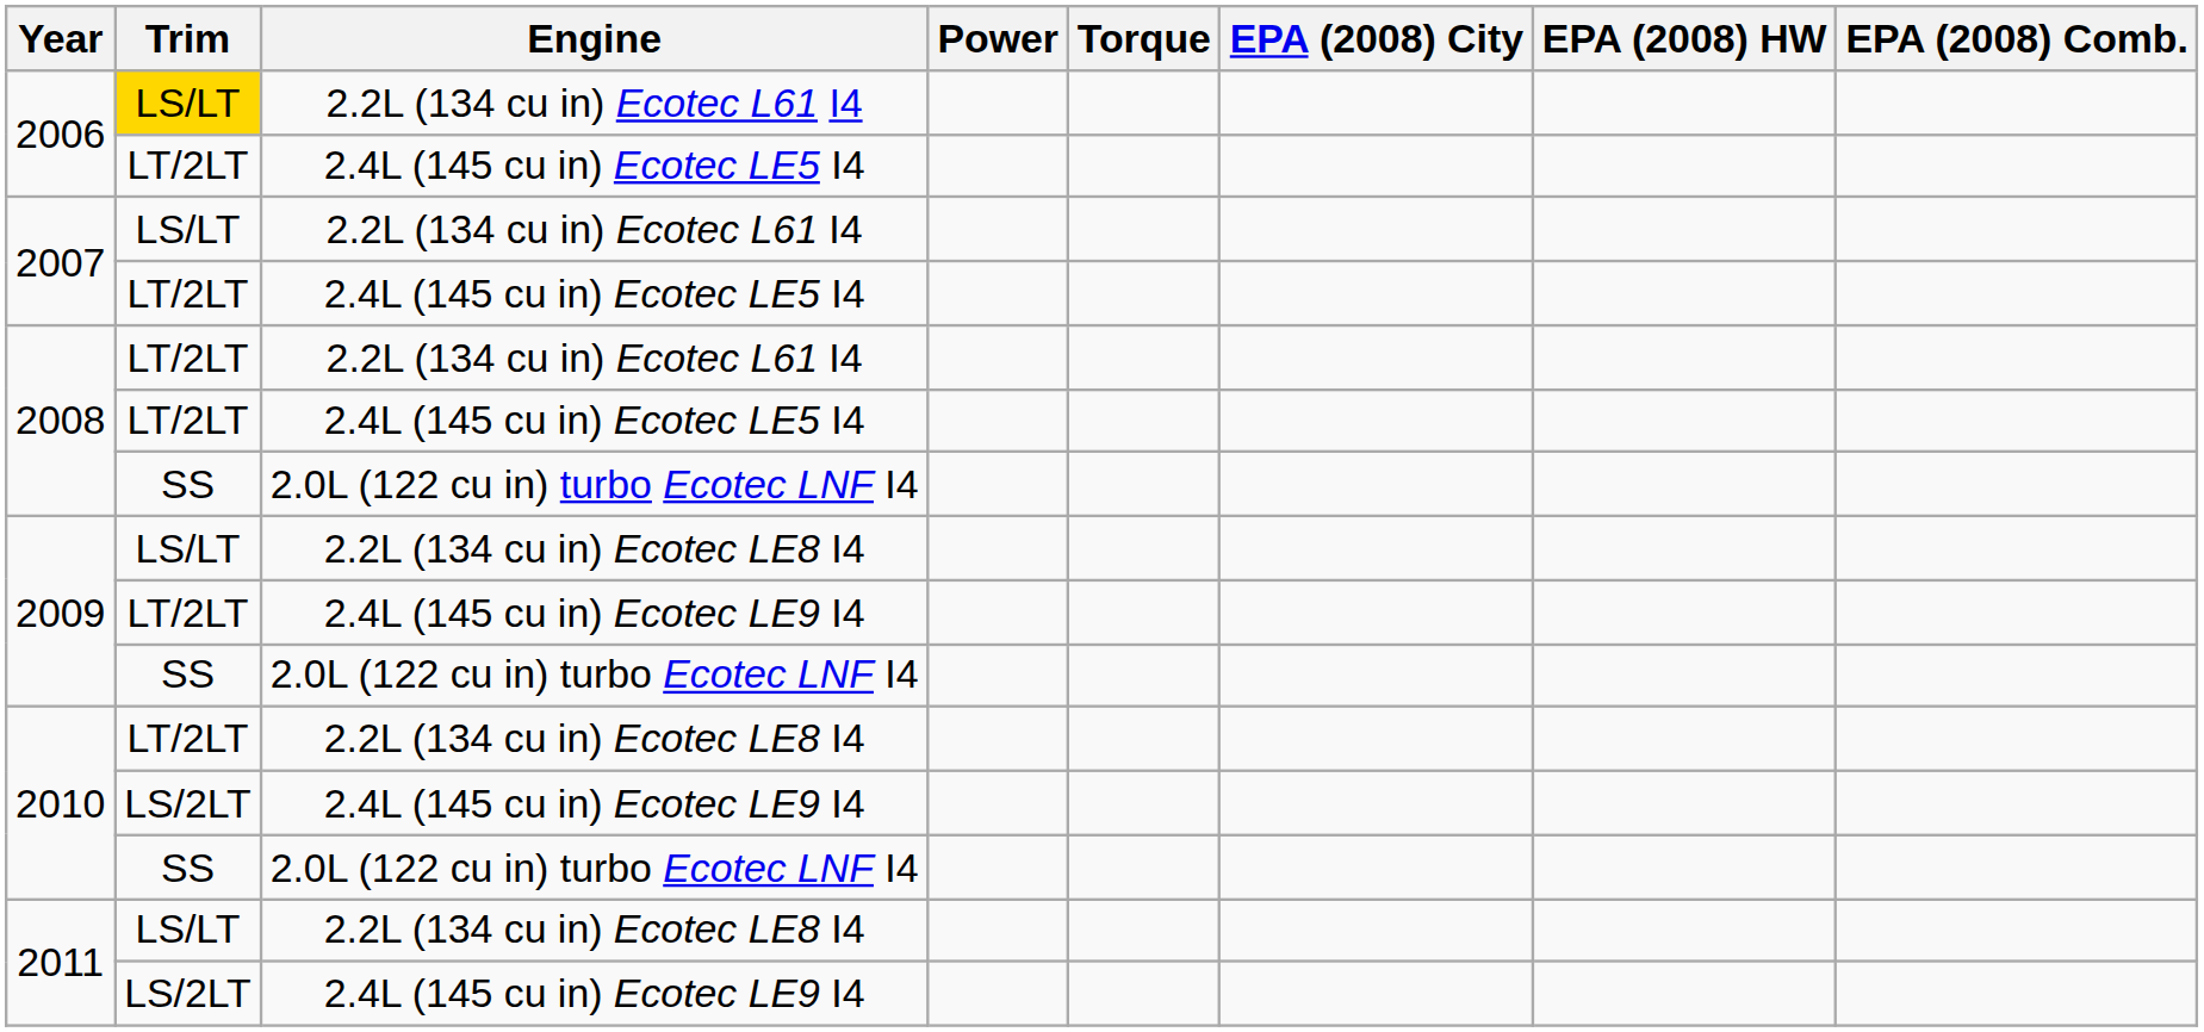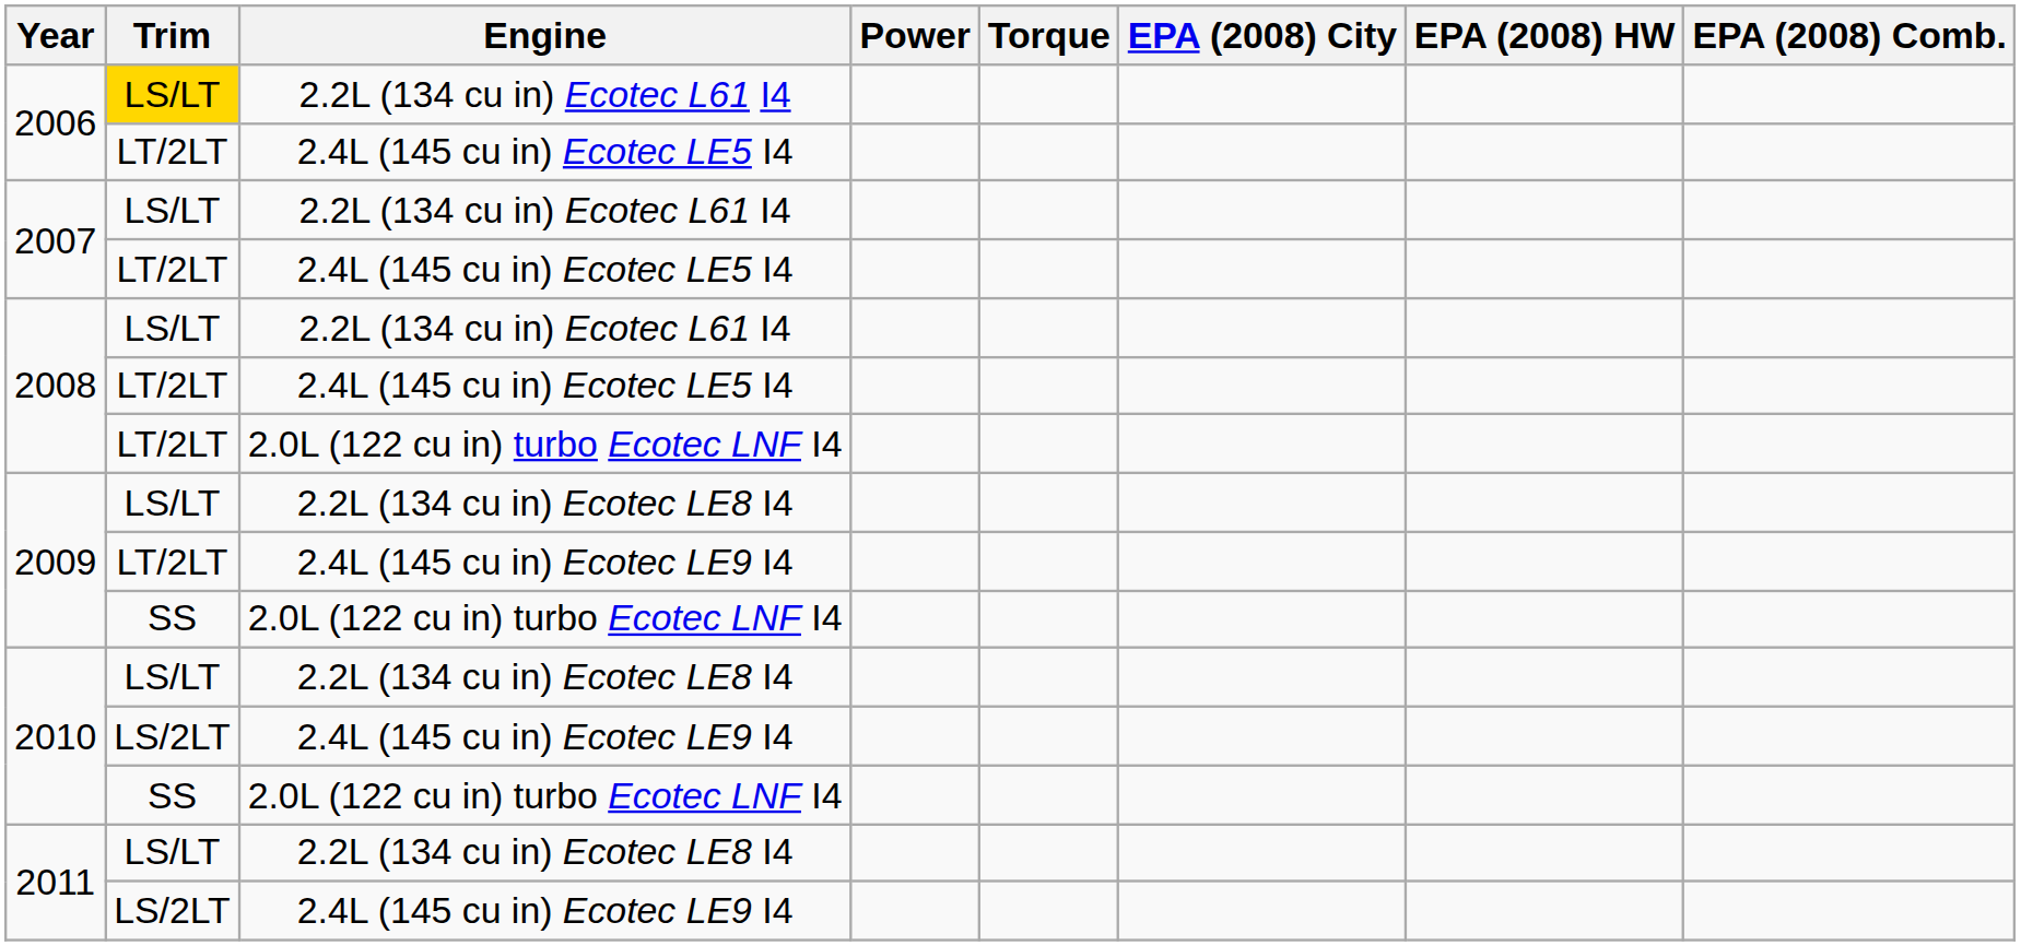2008 / 2.2L (134 cu in) Ecotec L61 I4 | Trim: LT/2LT -> LS/LT
2008 / 2.0L (122 cu in) turbo Ecotec LNF I4 | Trim: SS -> LT/2LT
2010 / 2.2L (134 cu in) Ecotec LE8 I4 | Trim: LT/2LT -> LS/LT
